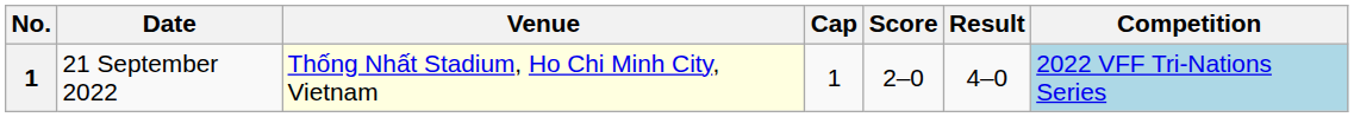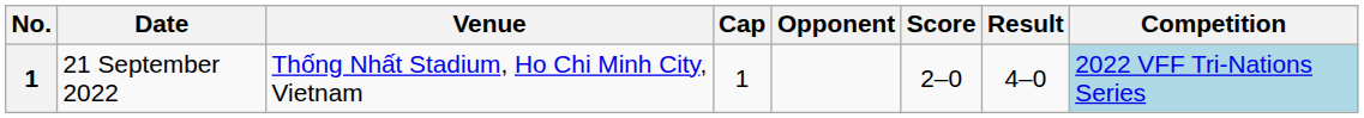+ column: Opponent
21 September 2022 | Venue: lightyellow background -> no background
